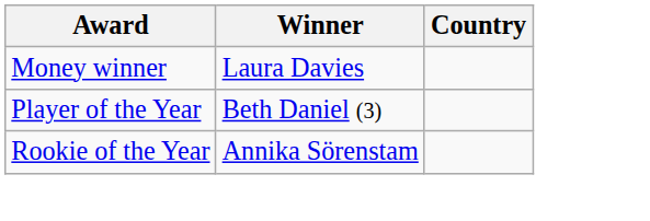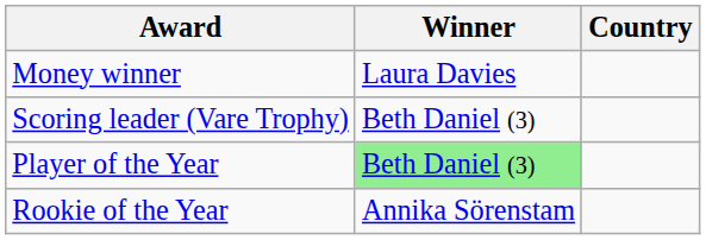+ row: Scoring leader (Vare Trophy) | Beth Daniel (3)
Player of the Year | Winner: no background -> lightgreen background
